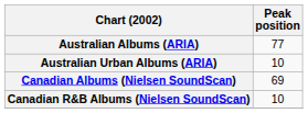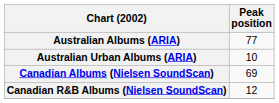Canadian R&B Albums (Nielsen SoundScan) | Peak position: 10 -> 12
